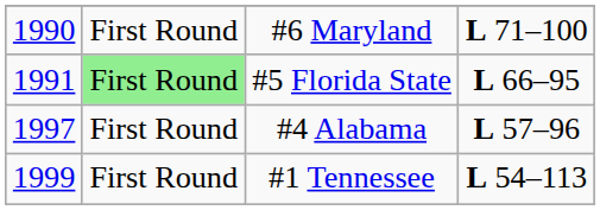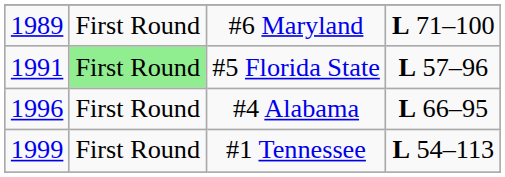#6 Maryland | column 1: 1990 -> 1989
#5 Florida State | column 4: L 66–95 -> L 57–96
#4 Alabama | column 1: 1997 -> 1996
#4 Alabama | column 4: L 57–96 -> L 66–95
